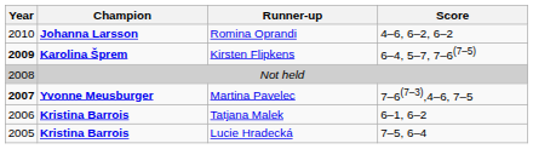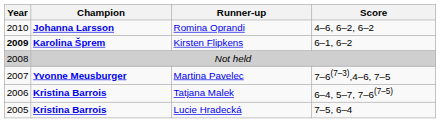Kirsten Flipkens | Score: 6–4, 5–7, 7–6(7–5) -> 6–1, 6–2
Martina Pavelec | Year: bold -> normal
Tatjana Malek | Score: 6–1, 6–2 -> 6–4, 5–7, 7–6(7–5)
